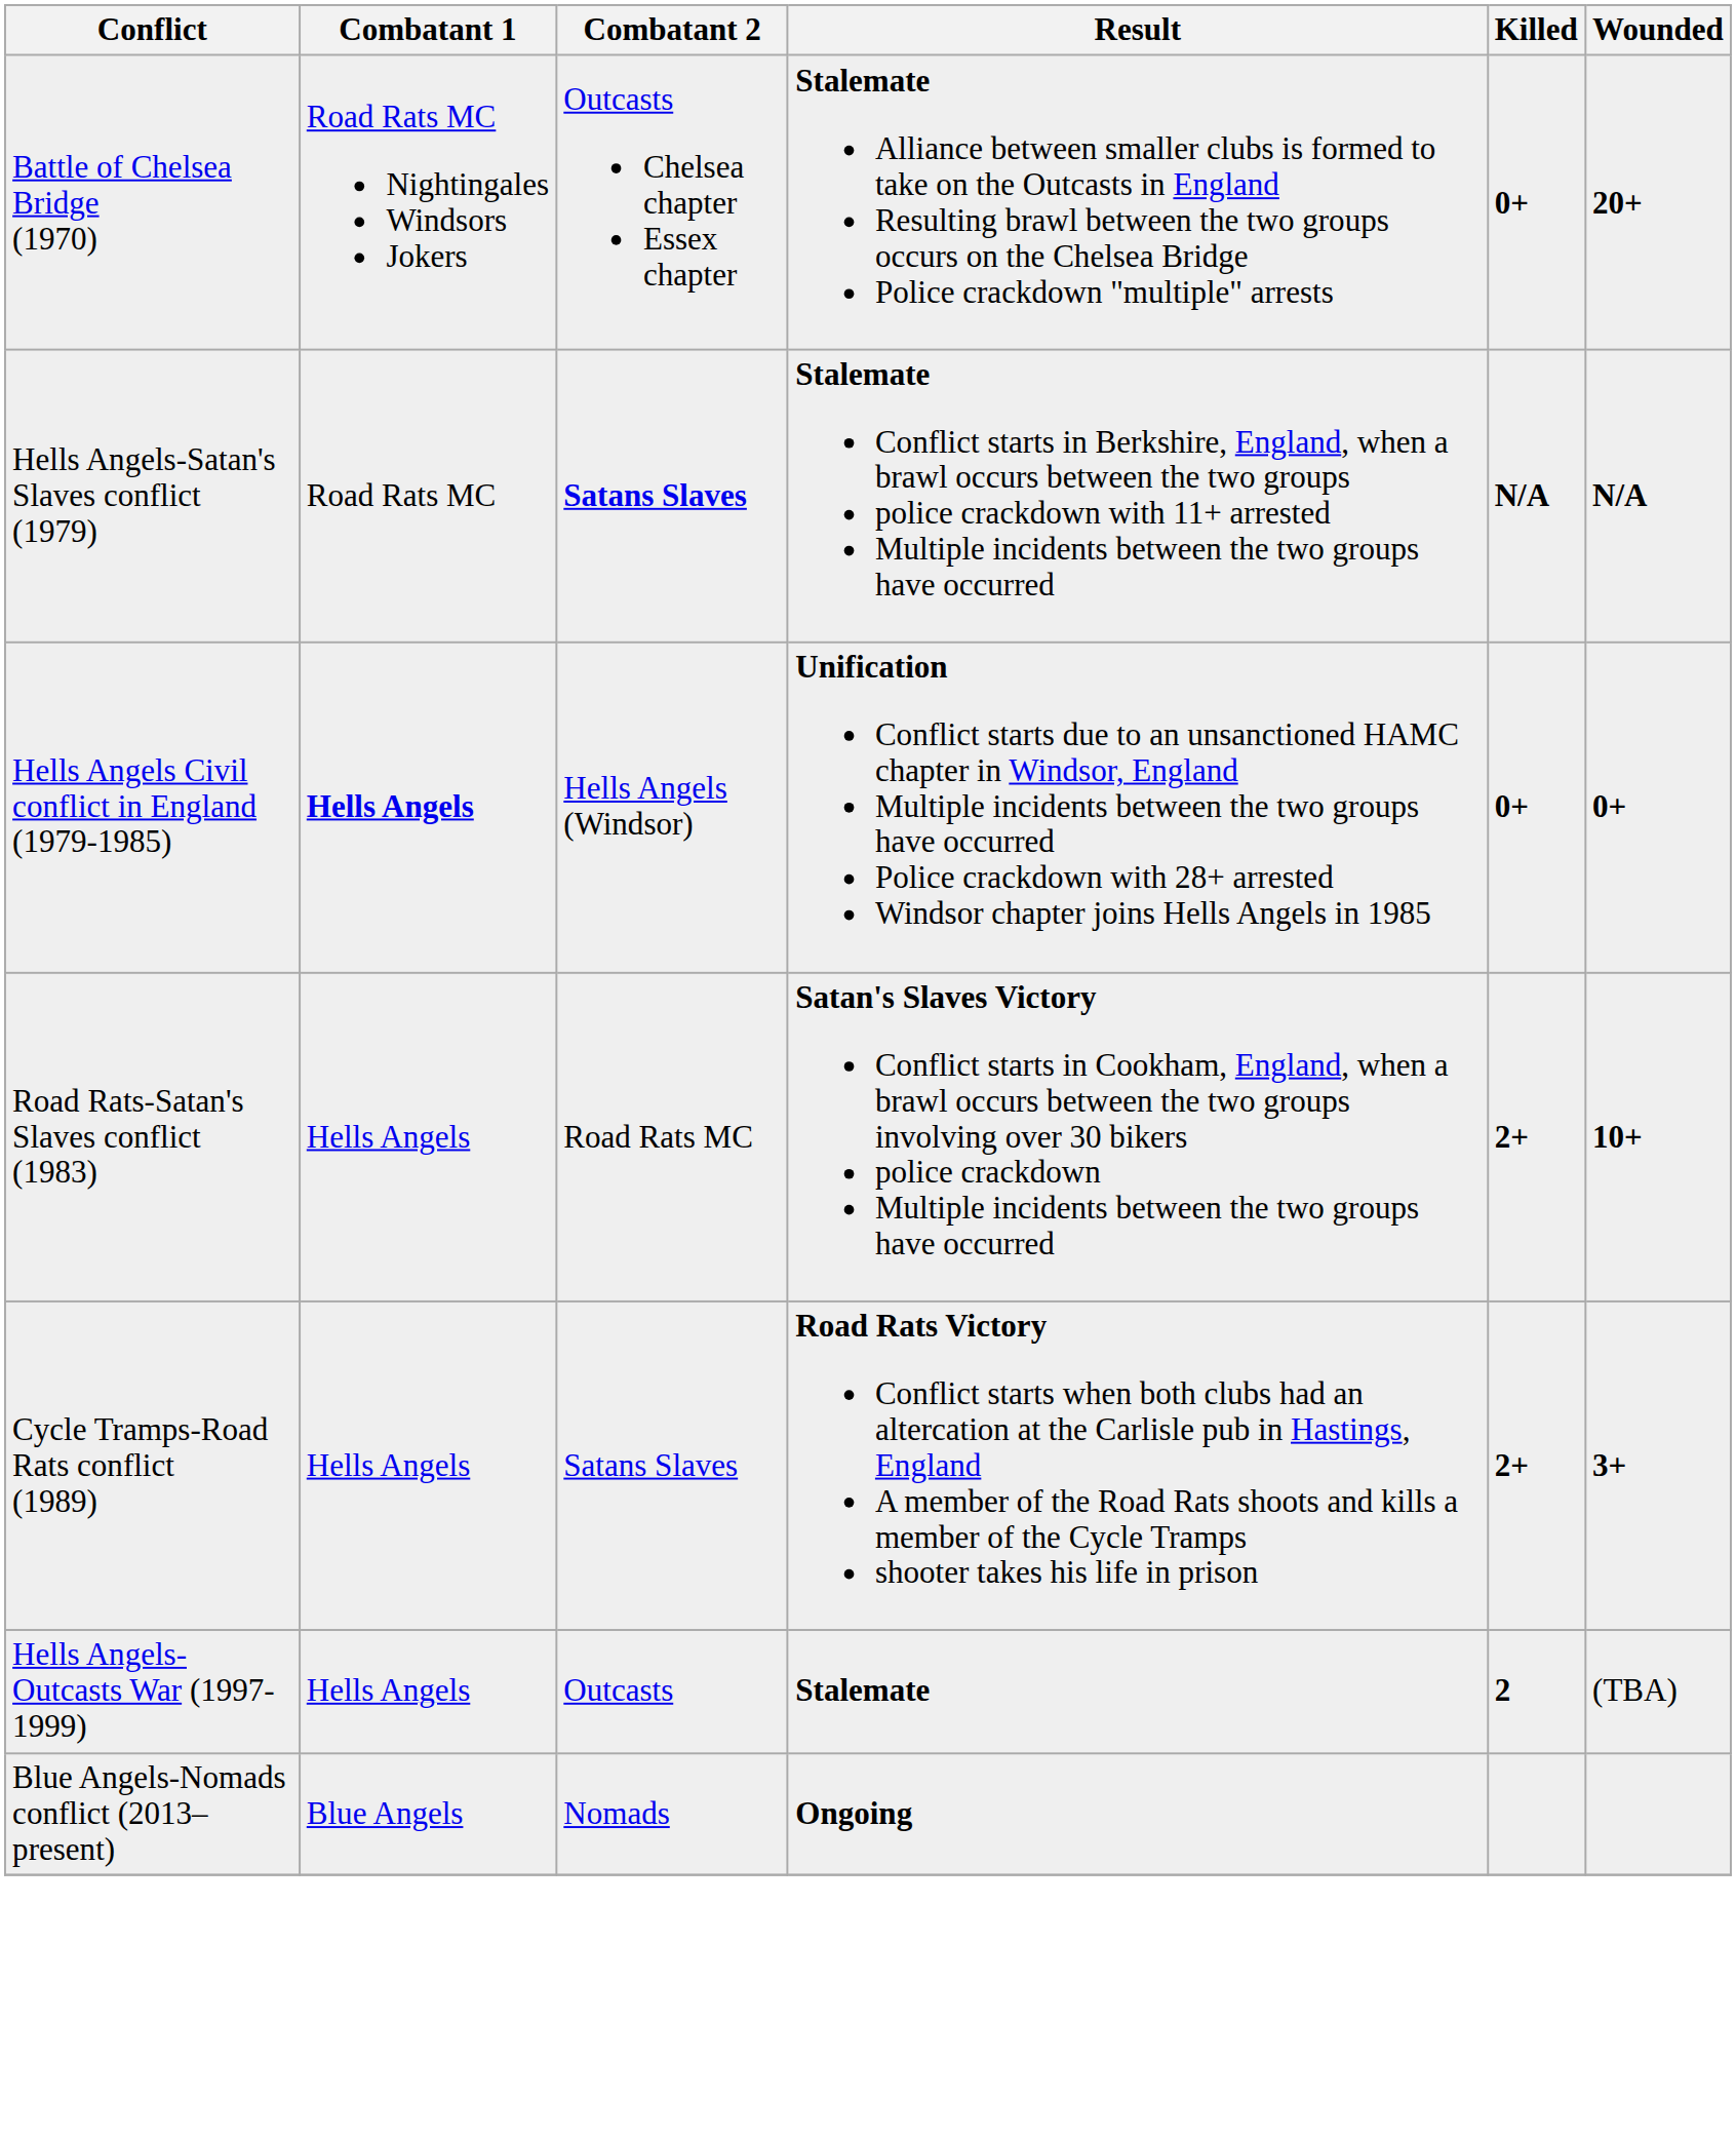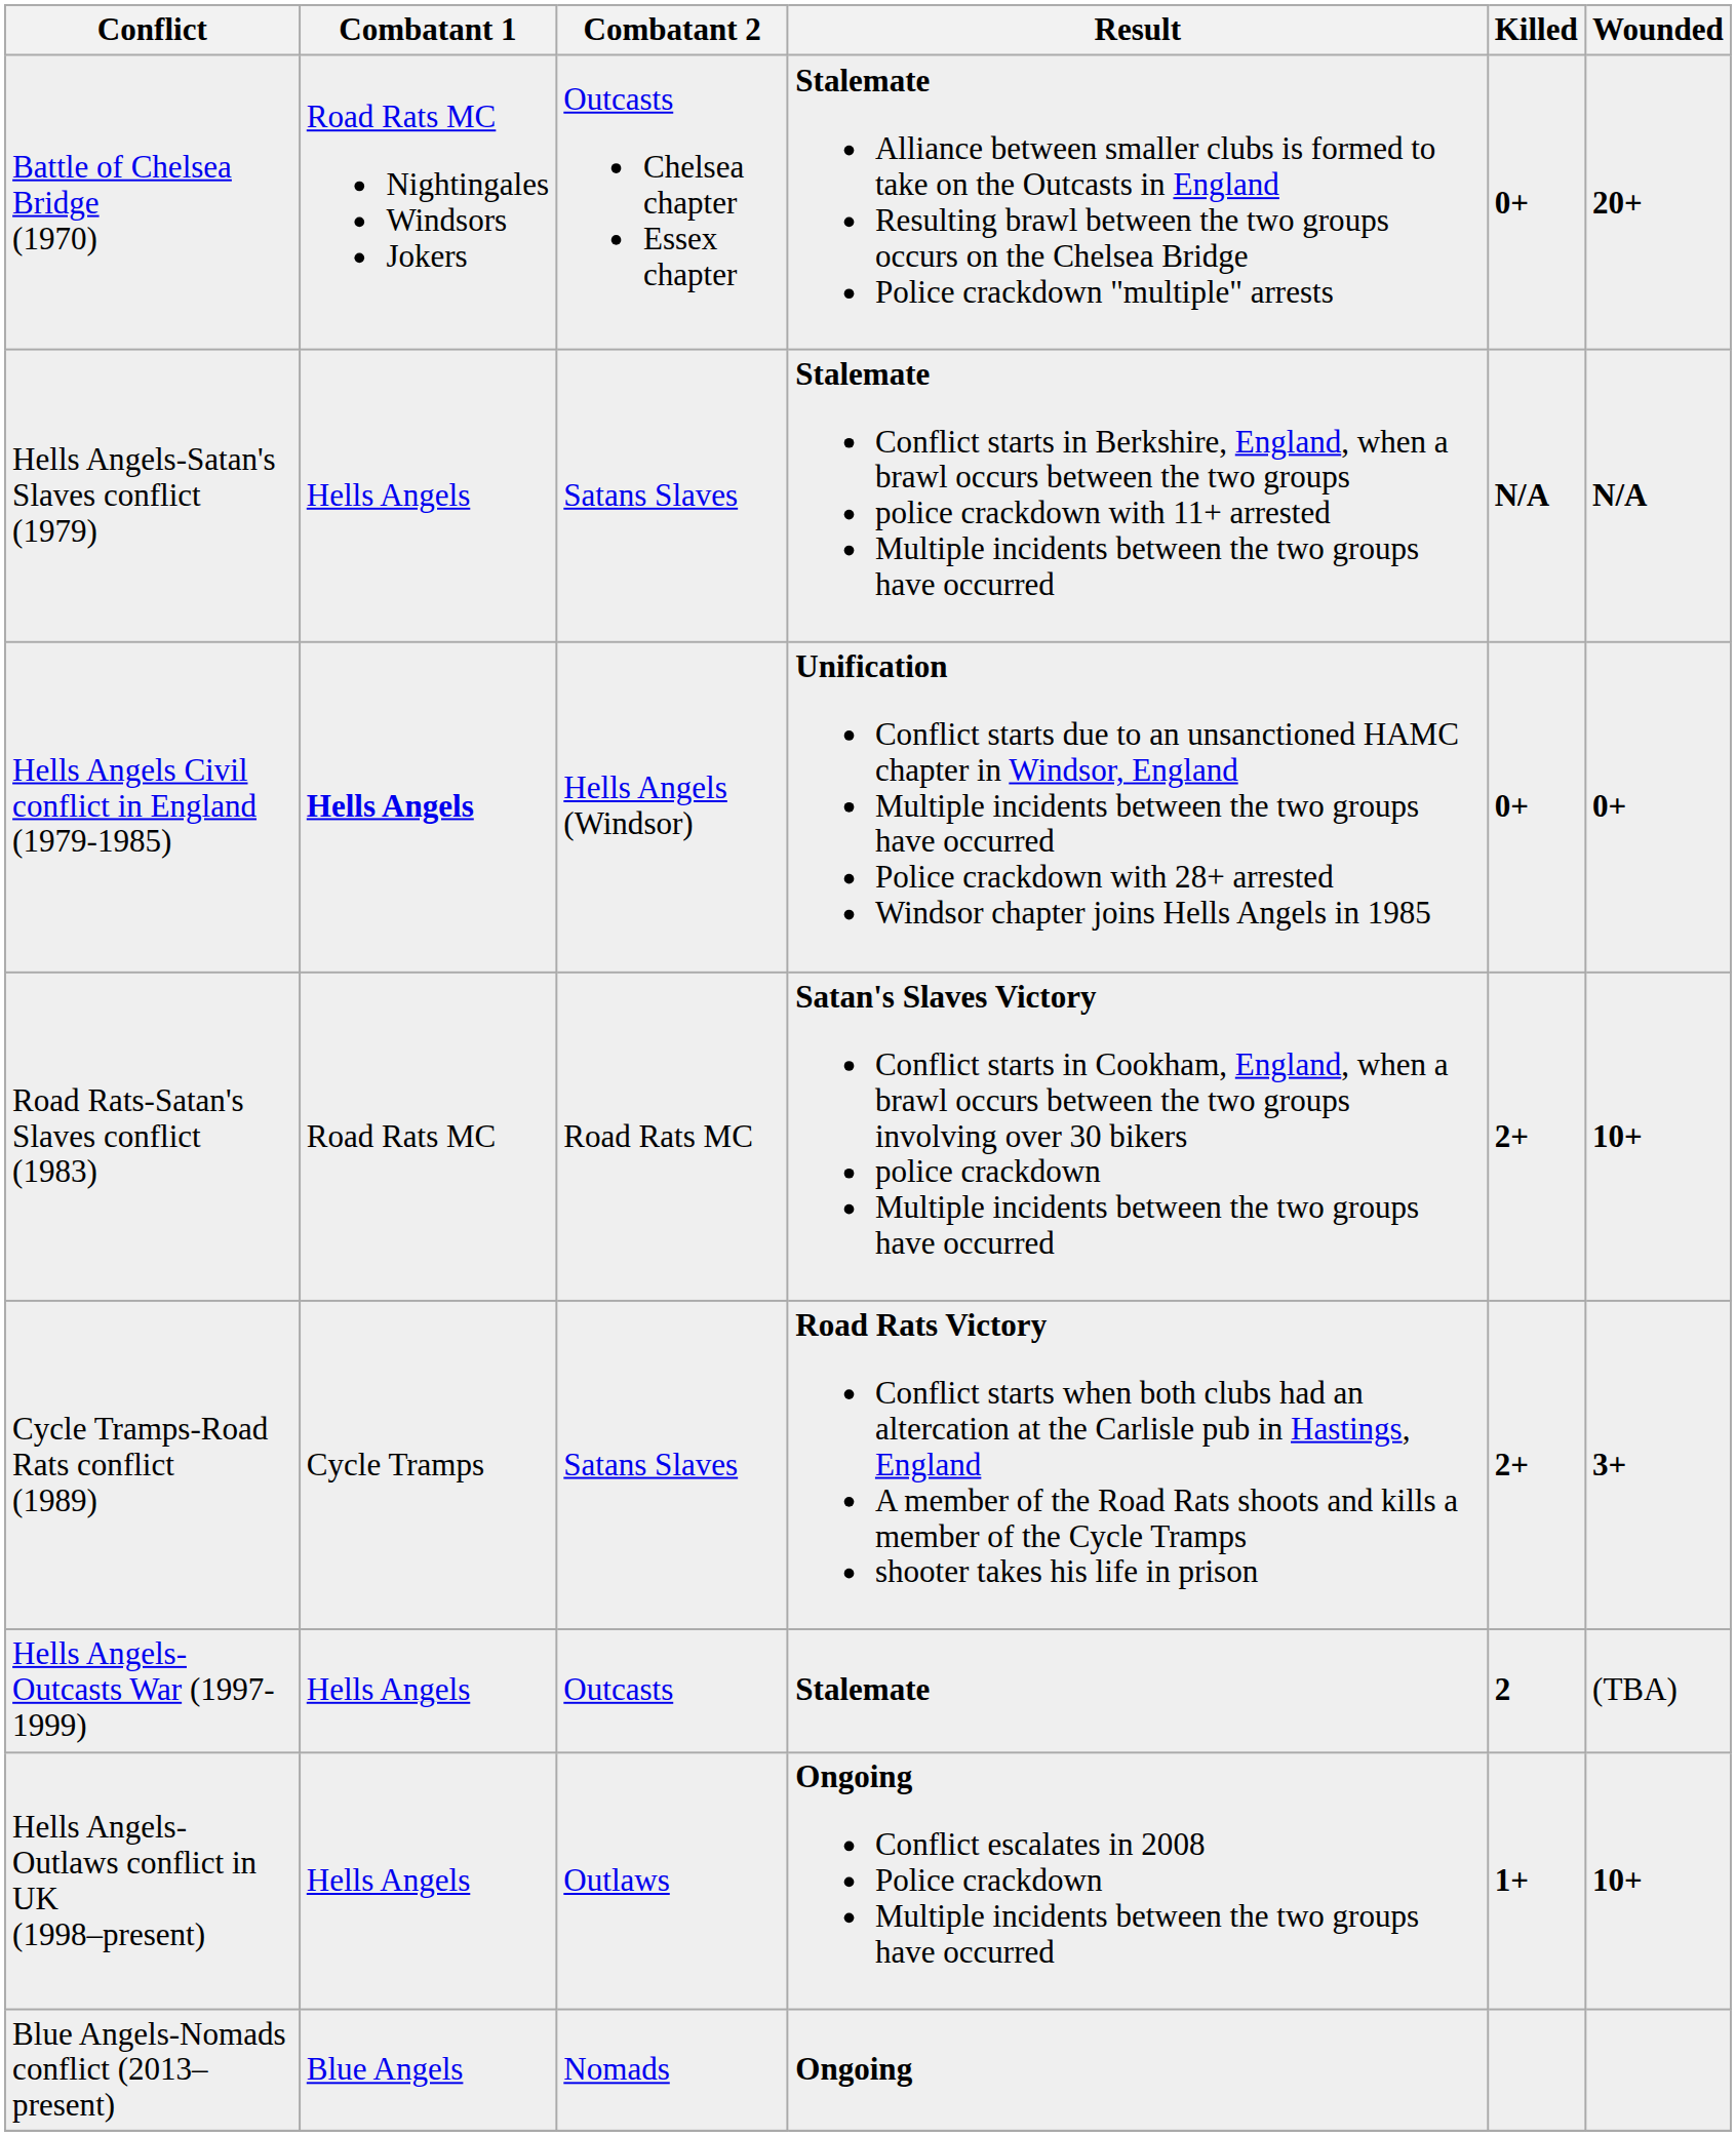Hells Angels-Satan's Slaves conflict (1979) | Combatant 1: Road Rats MC -> Hells Angels
Hells Angels-Satan's Slaves conflict (1979) | Combatant 2: bold -> normal
Road Rats-Satan's Slaves conflict (1983) | Combatant 1: Hells Angels -> Road Rats MC
Cycle Tramps-Road Rats conflict (1989) | Combatant 1: Hells Angels -> Cycle Tramps
+ row: Hells Angels-Outlaws conflict in UK (1998–present) | Hells Angels | Outlaws | Ongoing Conflict escalates in 2008 Police crackdown Multiple incidents between the two groups have occurred | 1+ | 10+
